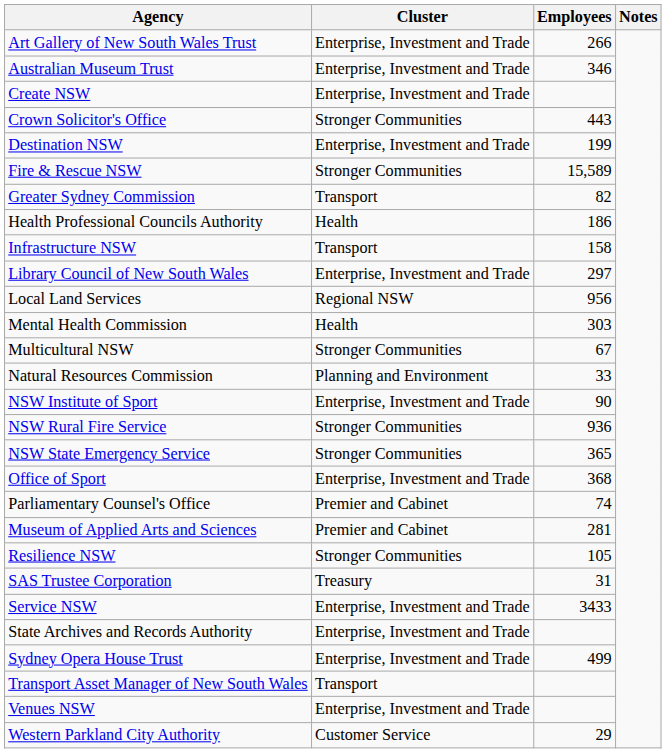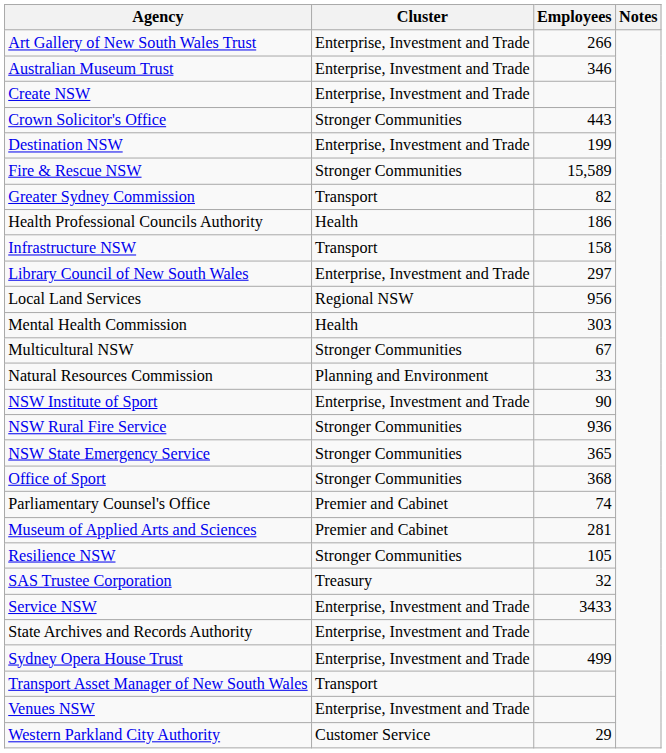Office of Sport | Cluster: Enterprise, Investment and Trade -> Stronger Communities
SAS Trustee Corporation | Employees: 31 -> 32
